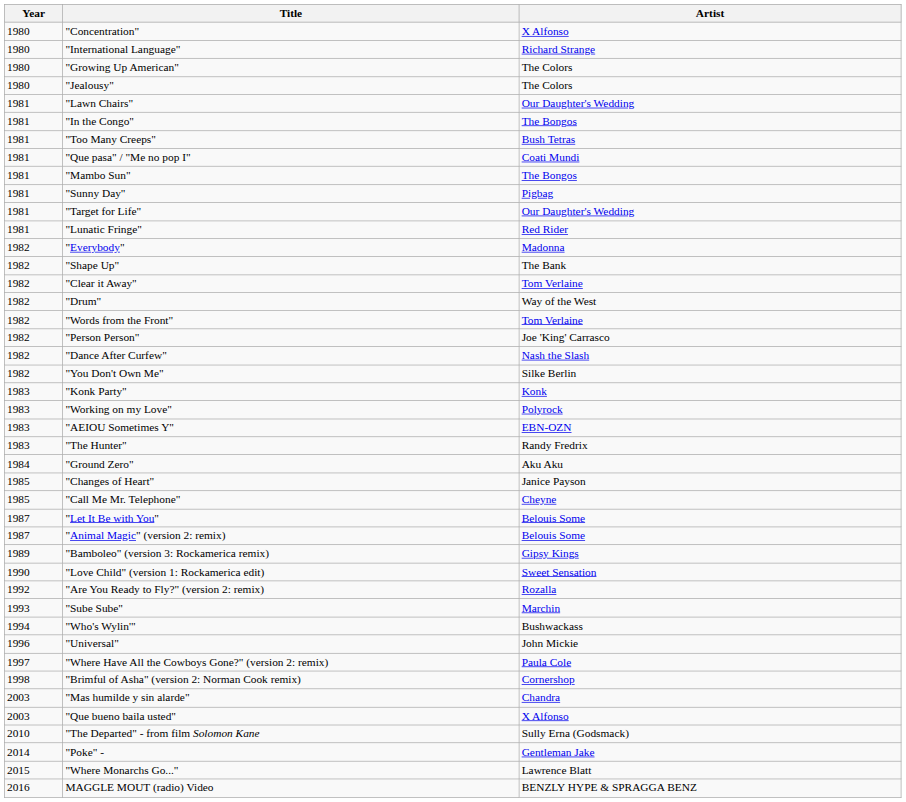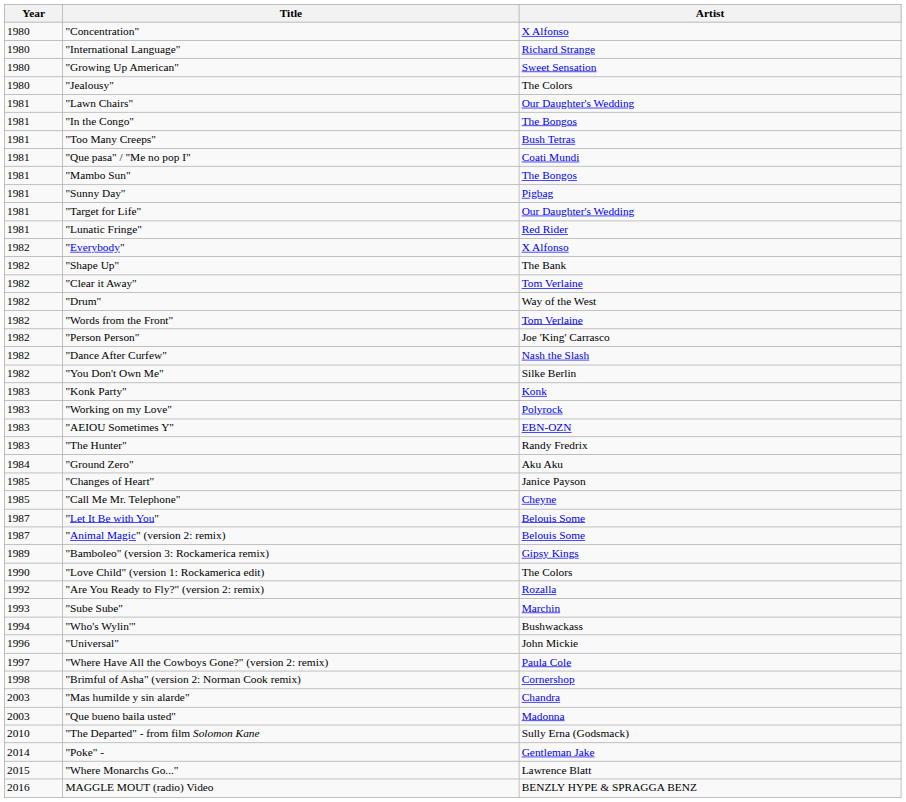"Growing Up American" | Artist: The Colors -> Sweet Sensation
"Everybody" | Artist: Madonna -> X Alfonso
"Love Child" (version 1: Rockamerica edit) | Artist: Sweet Sensation -> The Colors
"Que bueno baila usted" | Artist: X Alfonso -> Madonna
